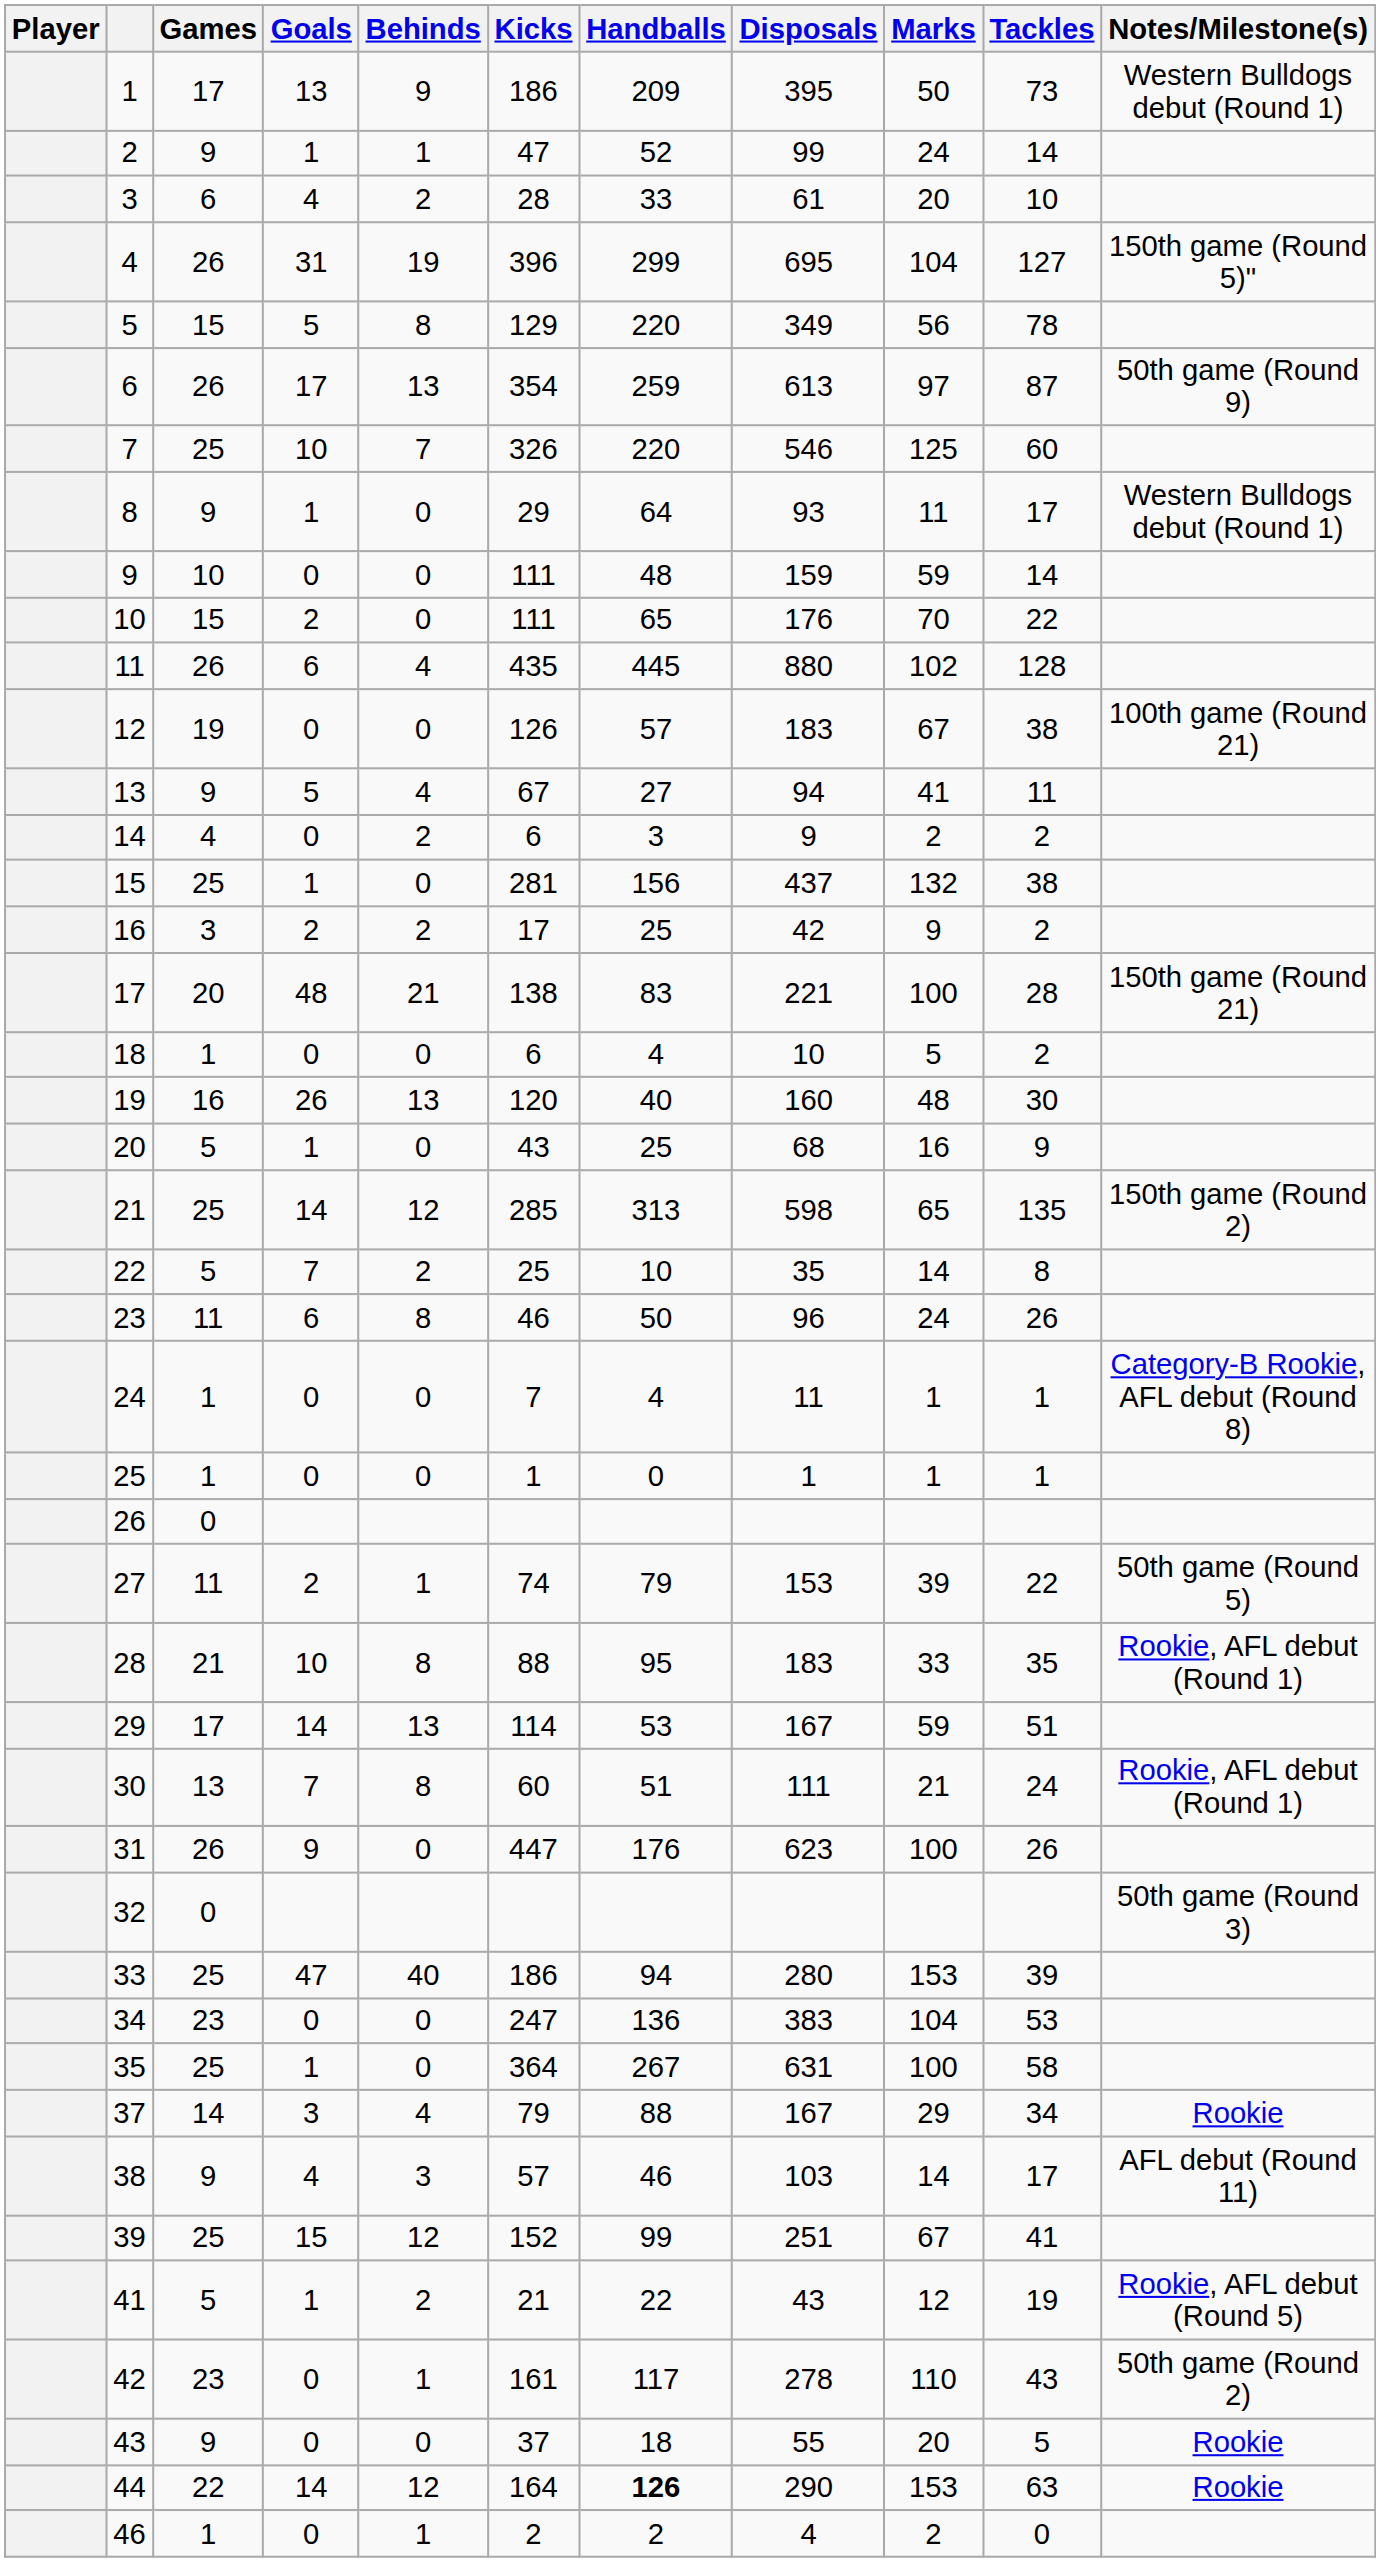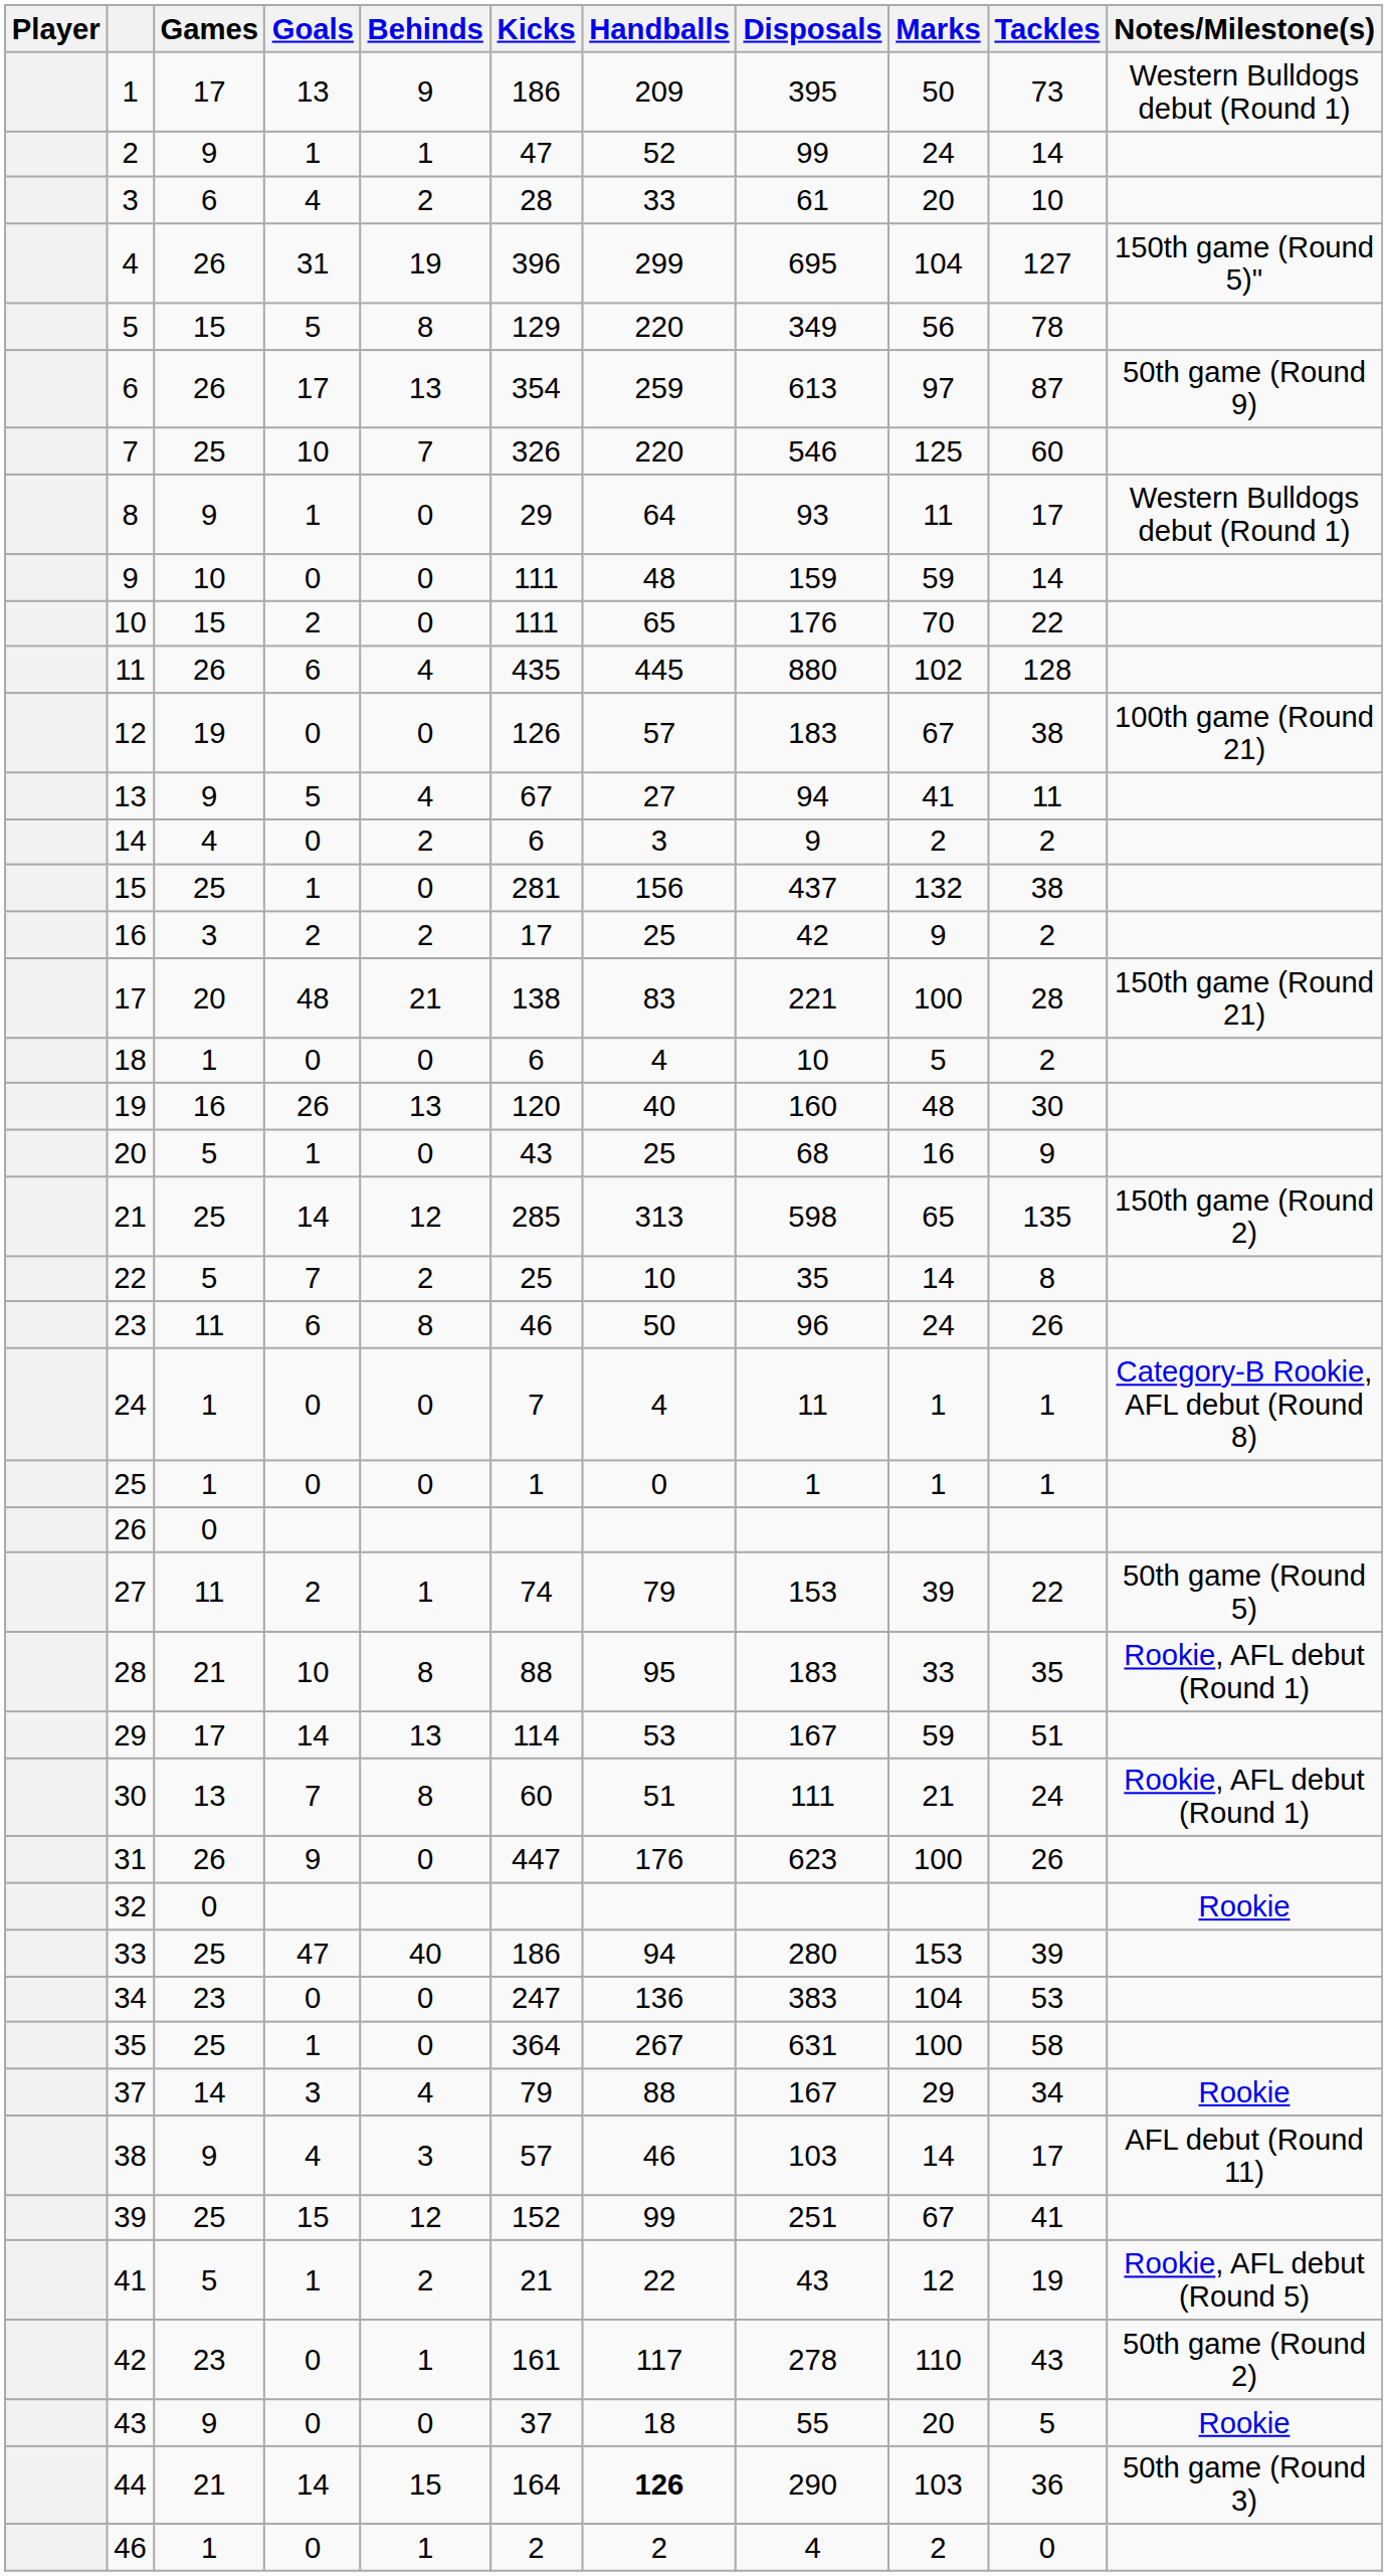32 | Notes/Milestone(s): 50th game (Round 3) -> Rookie
44 | Games: 22 -> 21
44 | Behinds: 12 -> 15
44 | Marks: 153 -> 103
44 | Tackles: 63 -> 36
44 | Notes/Milestone(s): Rookie -> 50th game (Round 3)
